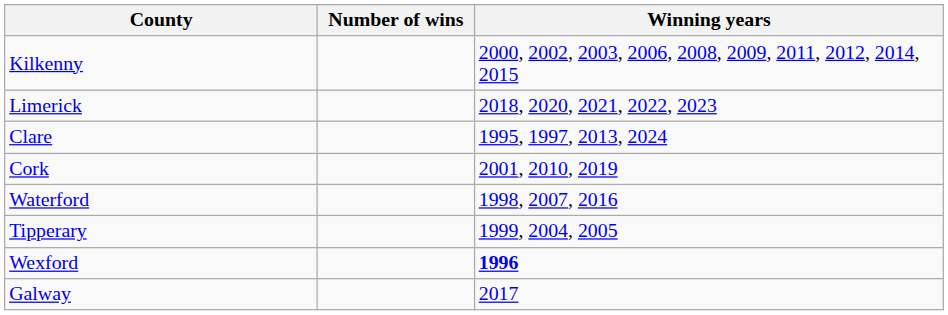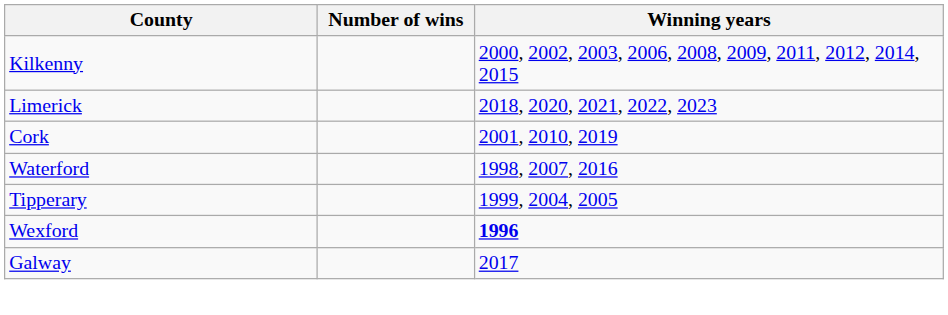- row: Clare | 1995, 1997, 2013, 2024
